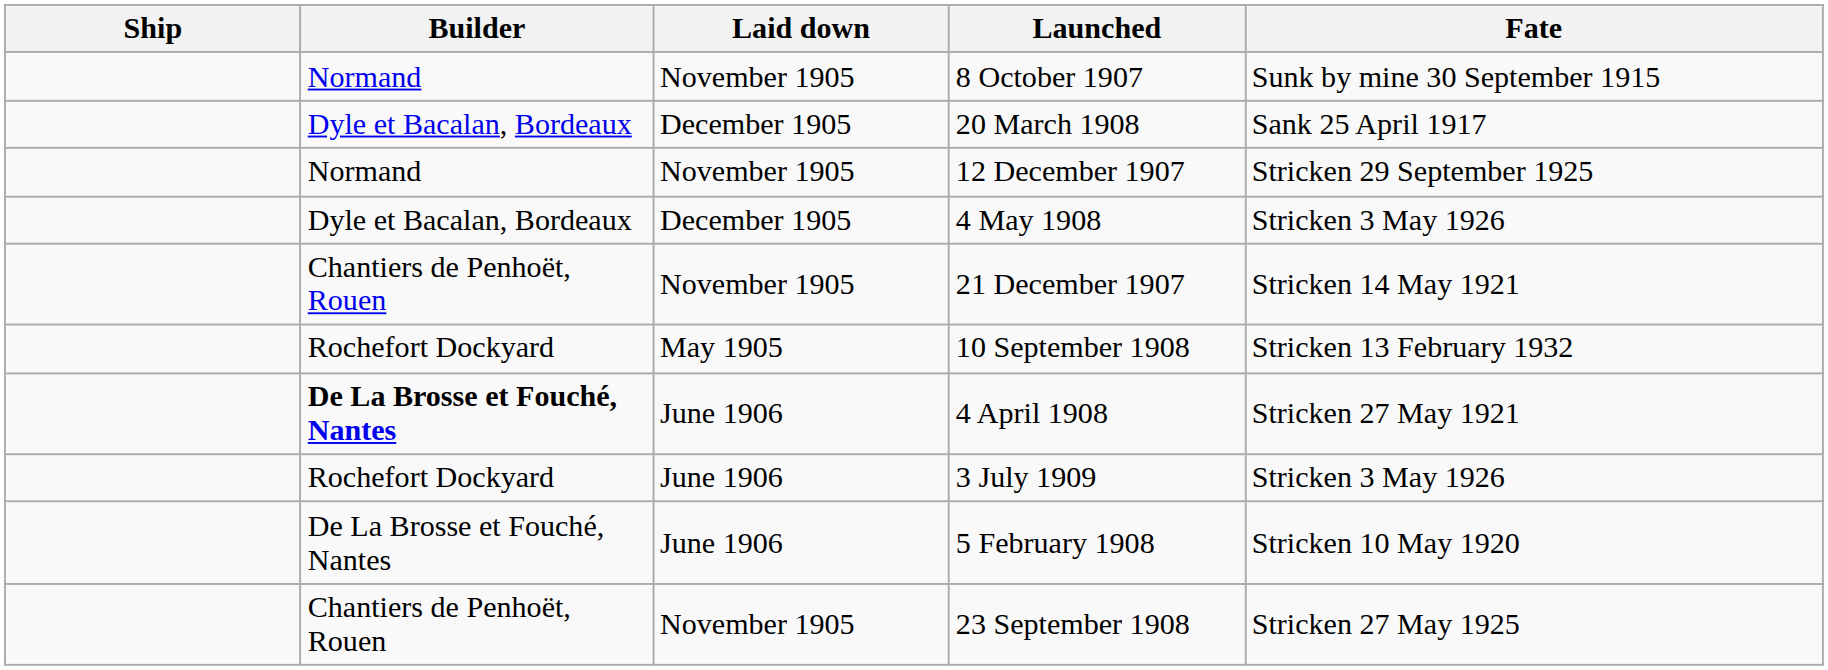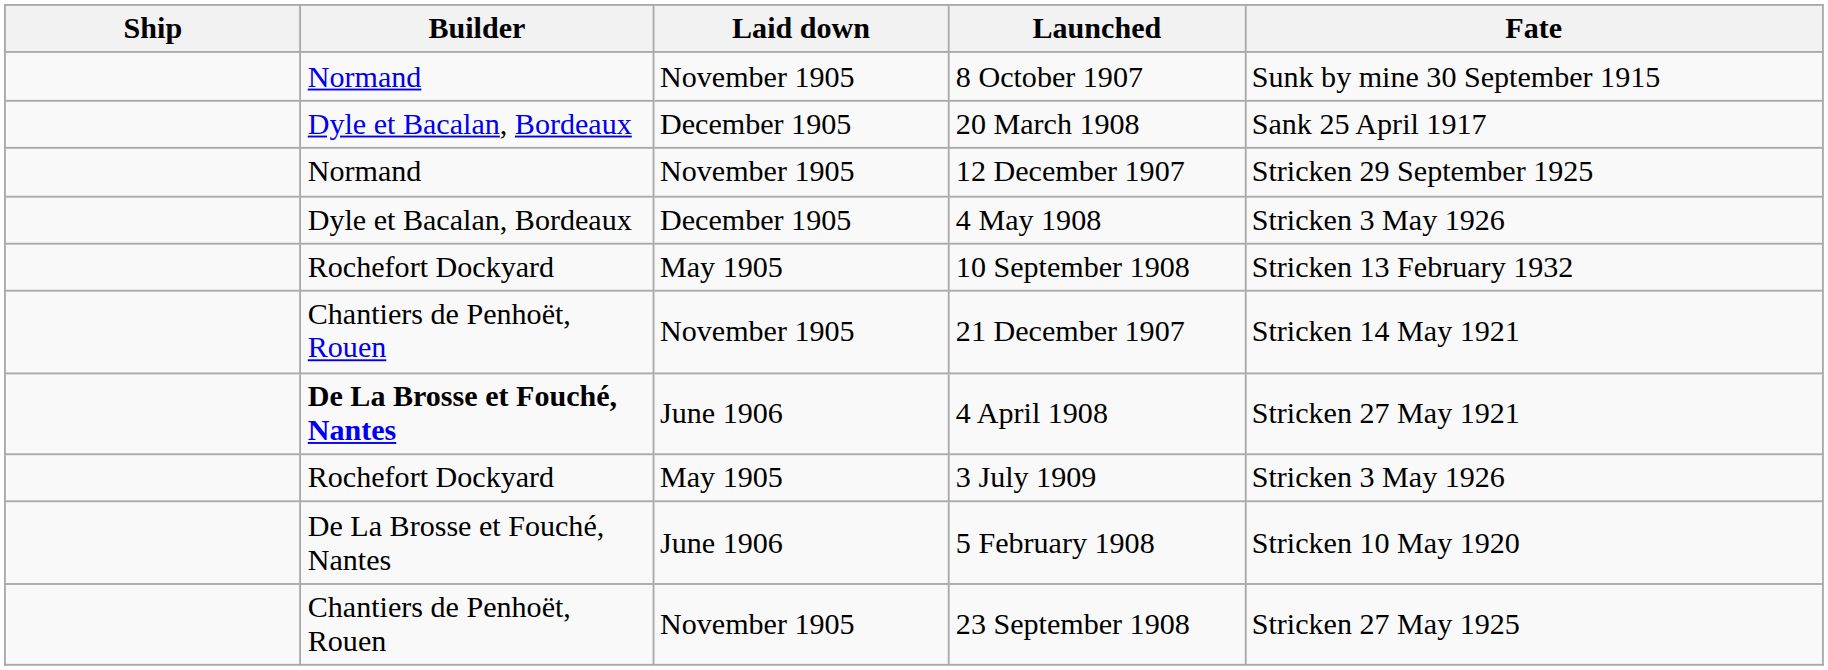rows swapped: 21 December 1907 <-> 10 September 1908
3 July 1909 | Laid down: June 1906 -> May 1905
